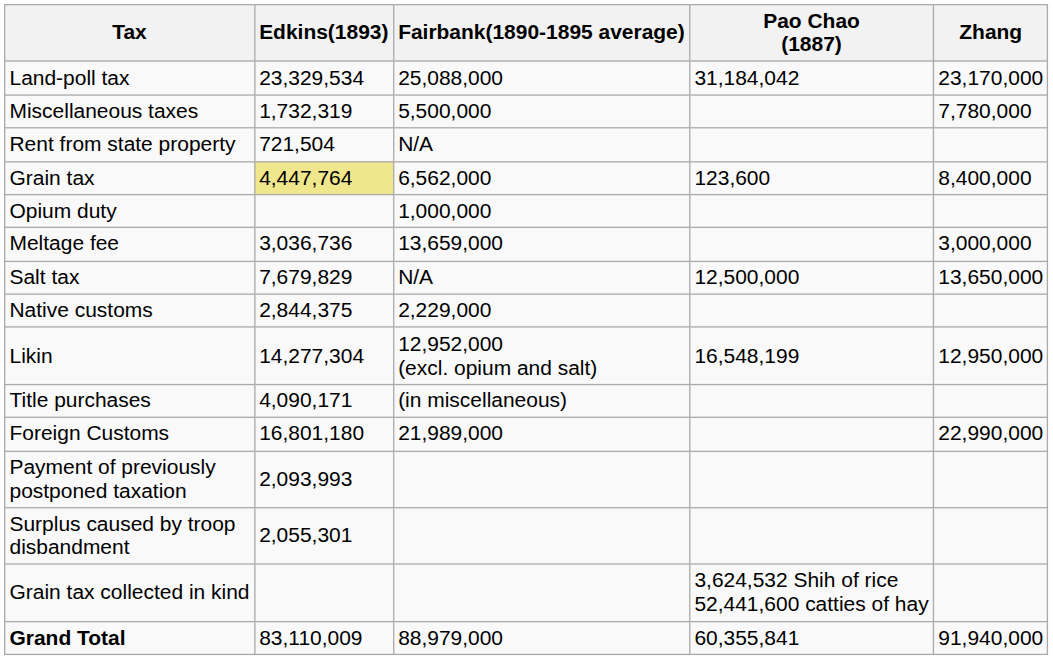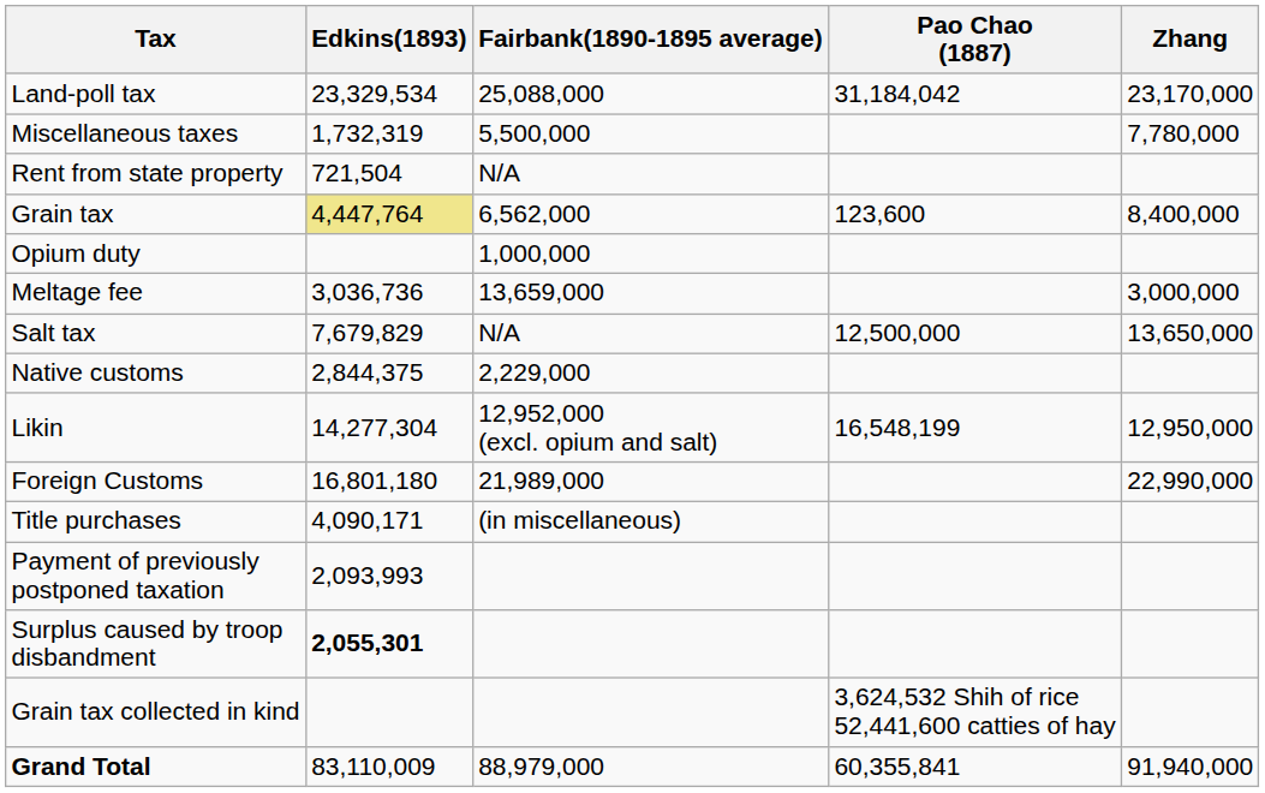rows swapped: Foreign Customs <-> Title purchases
Surplus caused by troop disbandment | Edkins(1893): normal -> bold
